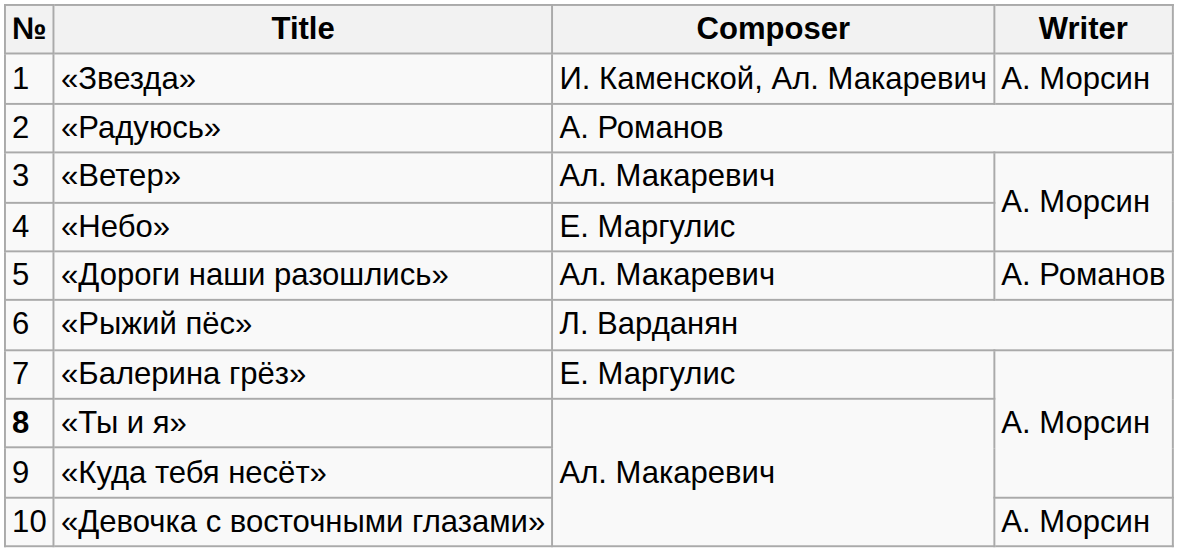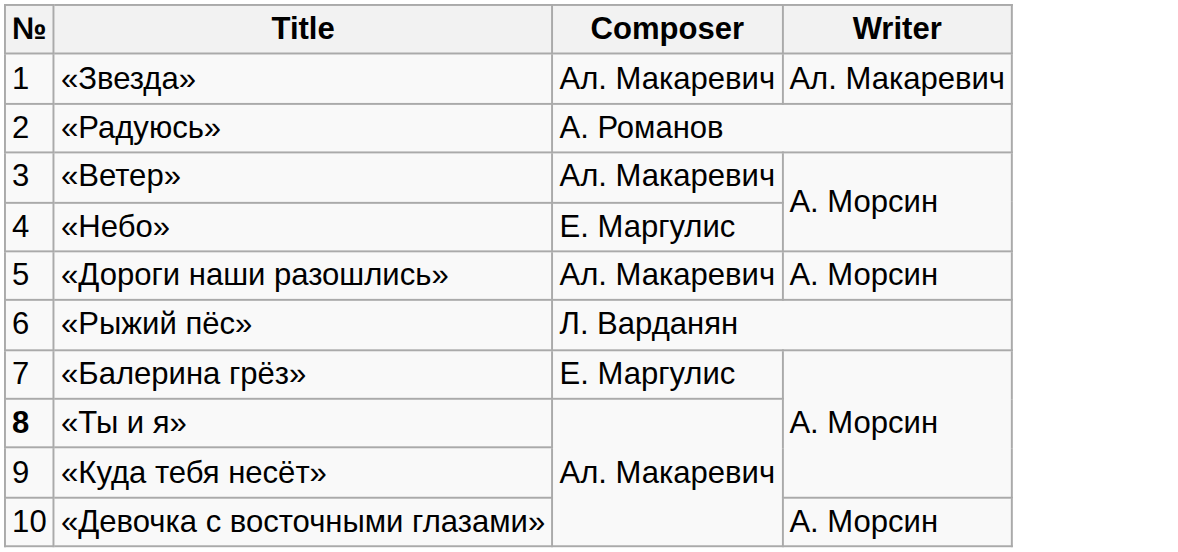«Звезда» | Composer: И. Каменской, Ал. Макаревич -> Ал. Макаревич
«Звезда» | Writer: А. Морсин -> Ал. Макаревич
«Дороги наши разошлись» | Writer: А. Романов -> А. Морсин
